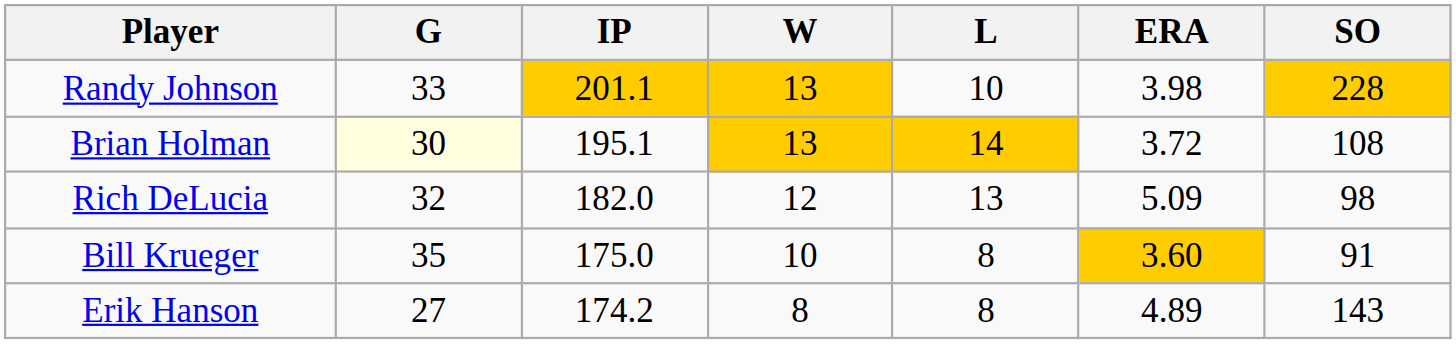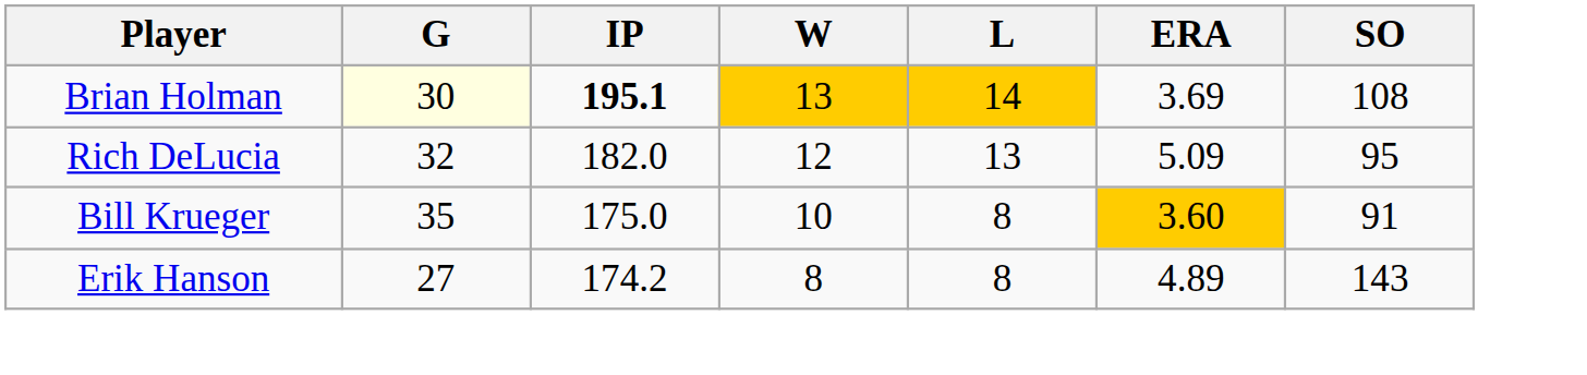- row: Randy Johnson | 33 | 201.1 | 13 | 10 | 3.98 | 228
Brian Holman | IP: normal -> bold
Brian Holman | ERA: 3.72 -> 3.69
Rich DeLucia | SO: 98 -> 95
